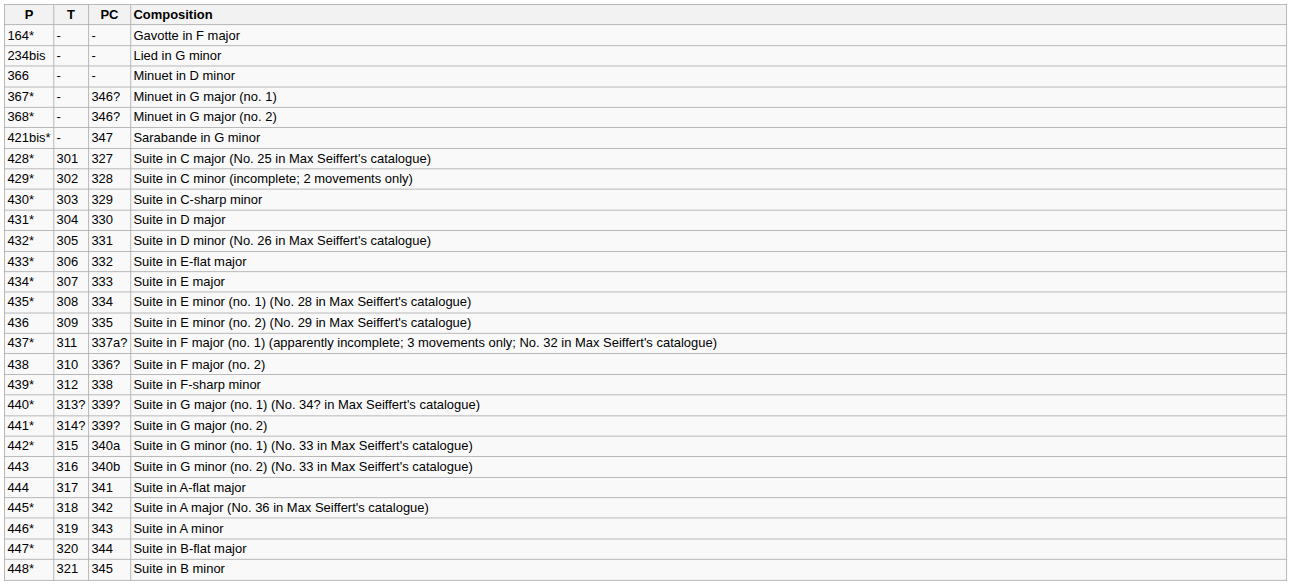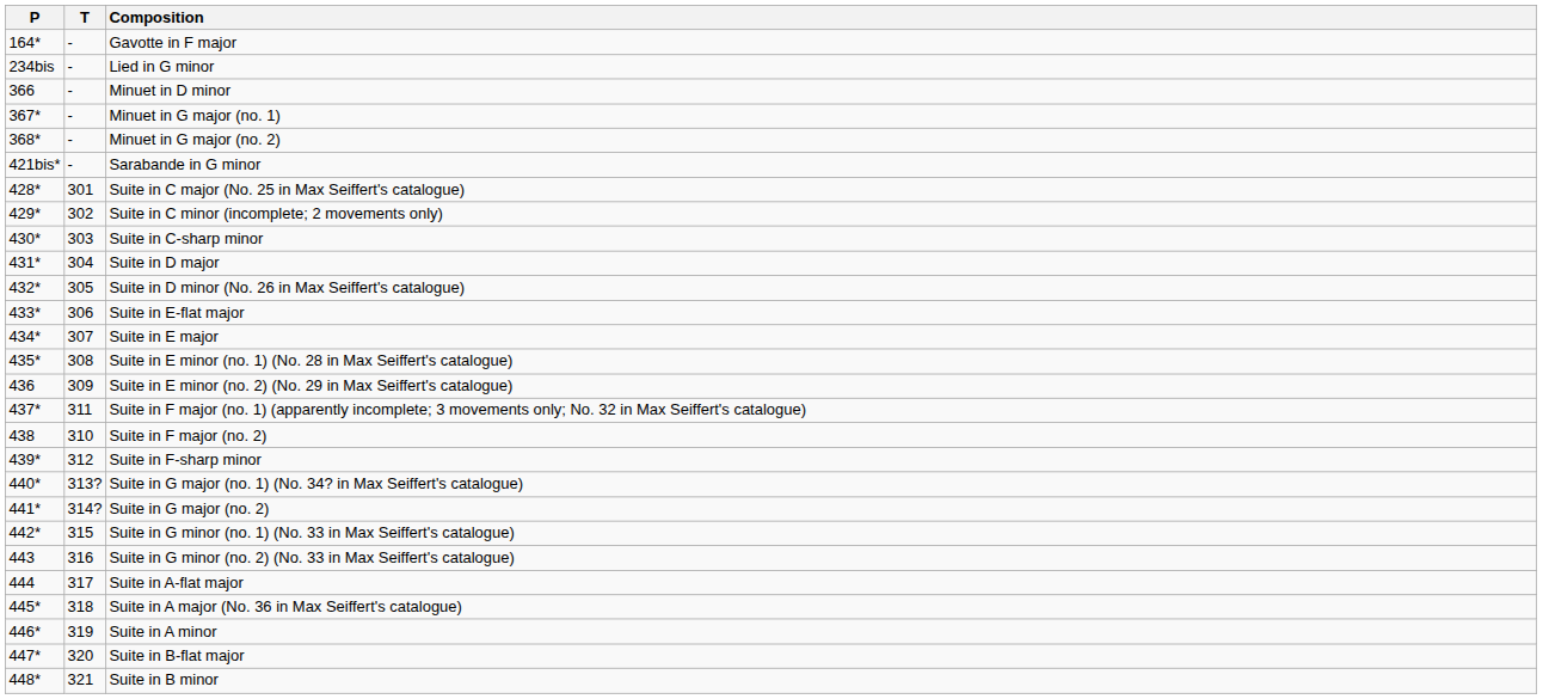- column: PC | - | - | - | 346? | 346? | 347 | 327 | 328 | 329 | 330 | 331 | 332 | 333 | 334 | 335 | 337a? | 336? | 338 | 339? | 339? | 340a | 340b | 341 | 342 | 343 | 344 | 345
